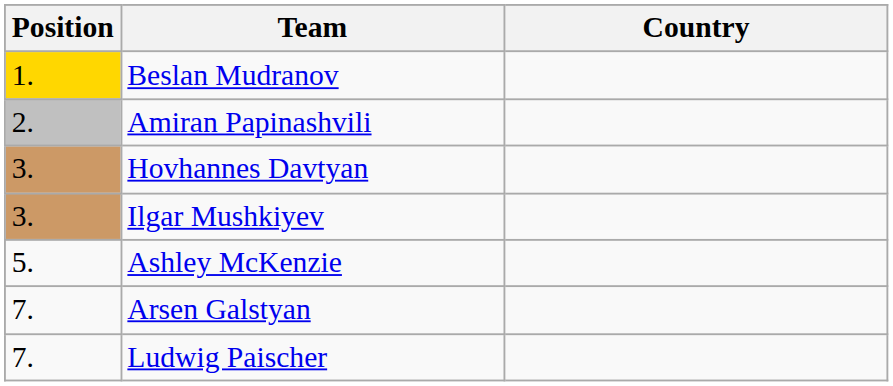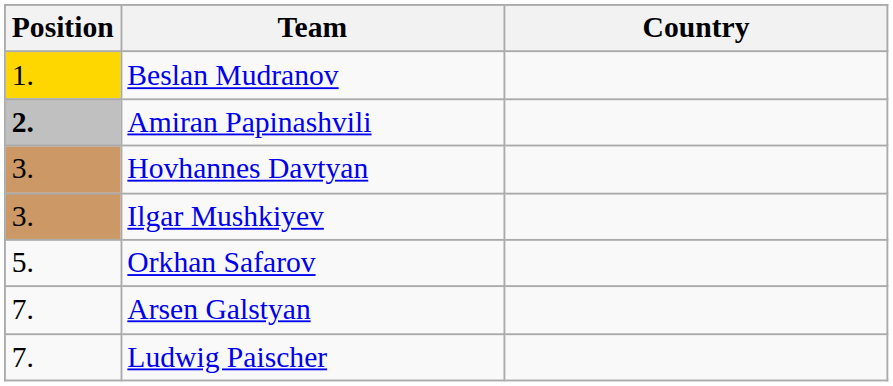Amiran Papinashvili | Position: normal -> bold
- row: 5. | Ashley McKenzie
+ row: 5. | Orkhan Safarov
